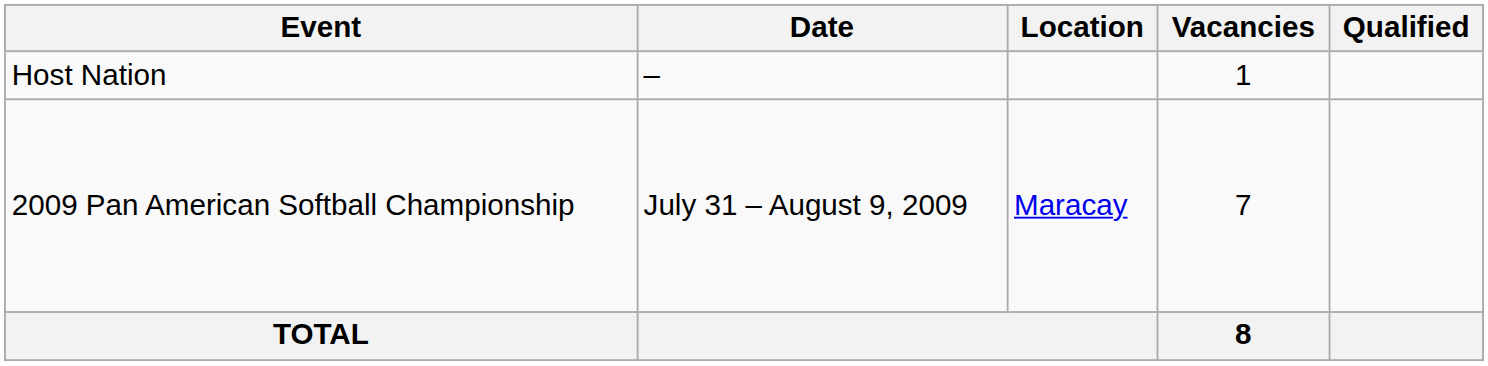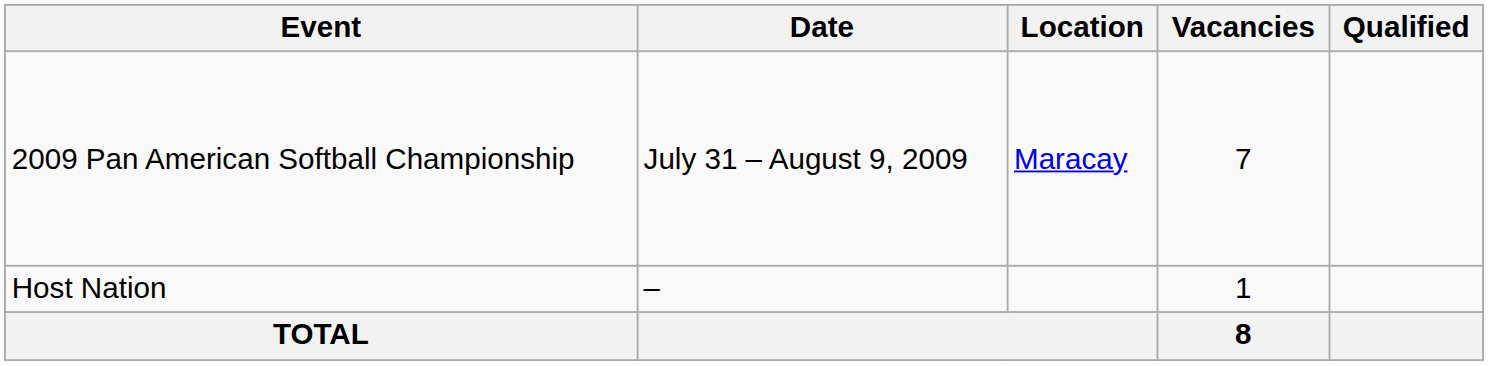rows swapped: Host Nation <-> 2009 Pan American Softball Championship
